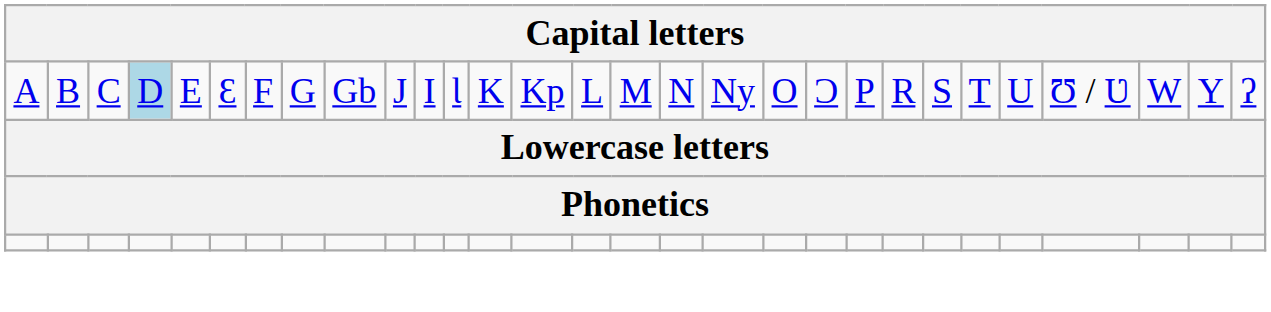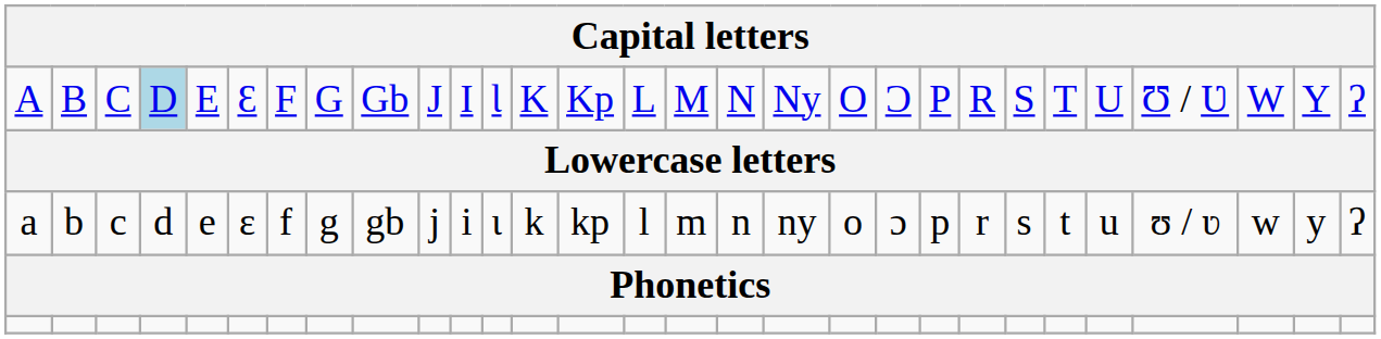+ row: a | b | c | d | e | ɛ | f | g | gb | j | i | ɩ | k | kp | l | m | n | ny | o | ɔ | p | r | s | t | u | ʊ / ʋ | w | y | ʔ
